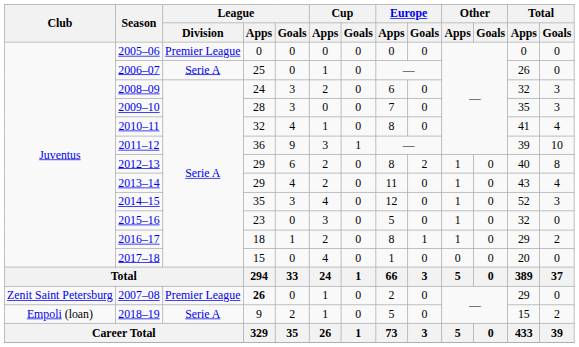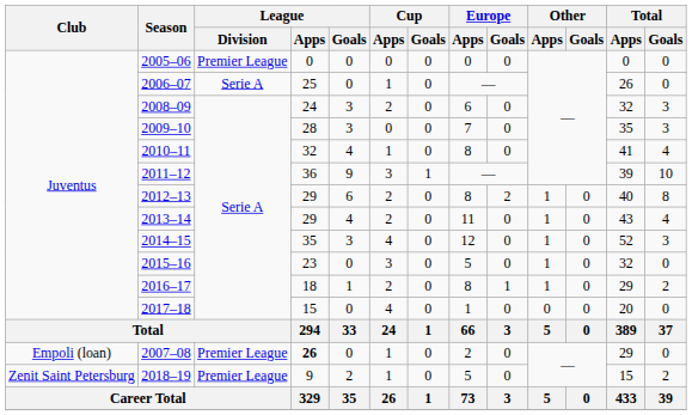2007–08 | Club: Zenit Saint Petersburg -> Empoli (loan)
2018–19 | Club: Empoli (loan) -> Zenit Saint Petersburg
2018–19 | League / Division: Serie A -> Premier League
